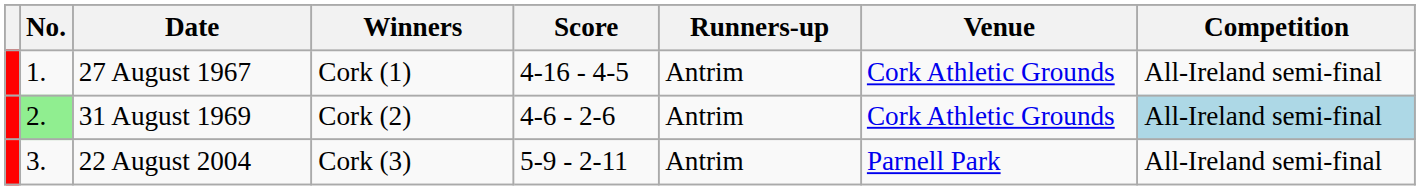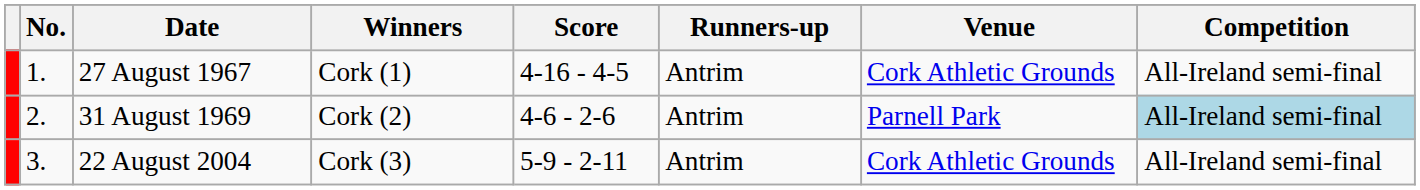31 August 1969 | No.: lightgreen background -> no background
31 August 1969 | Venue: Cork Athletic Grounds -> Parnell Park
22 August 2004 | Venue: Parnell Park -> Cork Athletic Grounds
